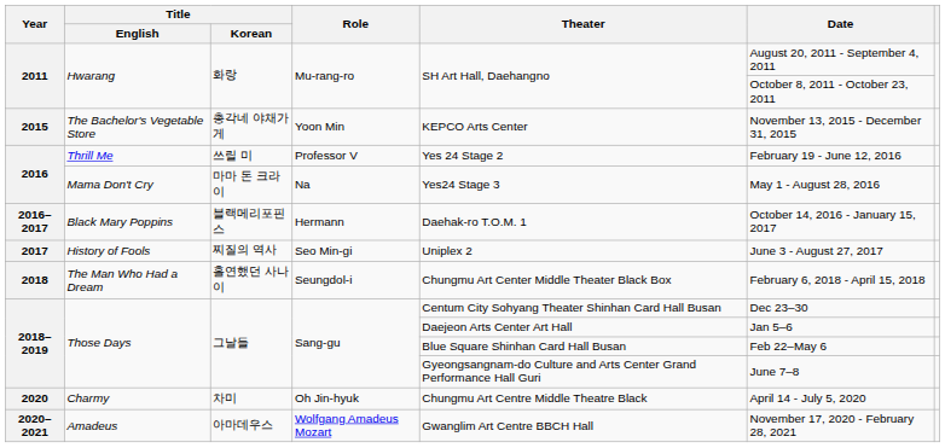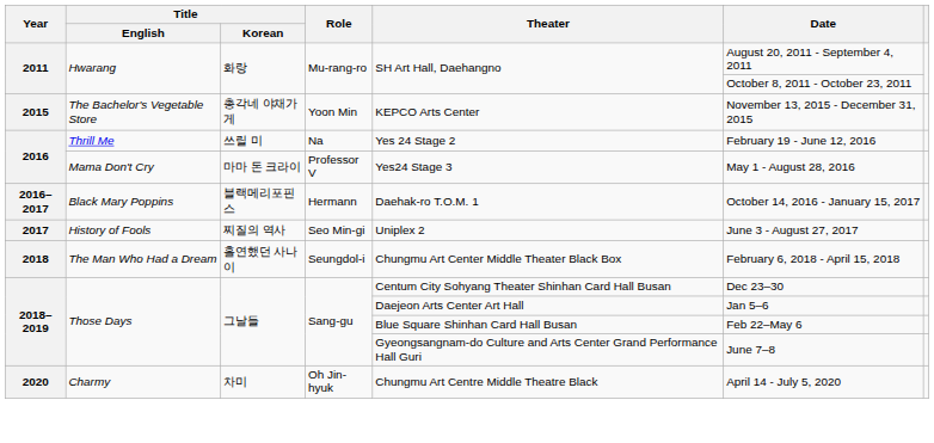Thrill Me | Role: Professor V -> Na
Mama Don't Cry | Role: Na -> Professor V
- row: 2020–2021 | Amadeus | 아마데우스 | Wolfgang Amadeus Mozart | Gwanglim Art Centre BBCH Hall | November 17, 2020 - February 28, 2021
